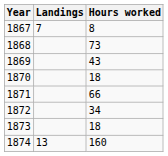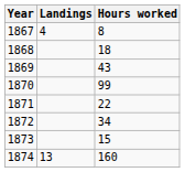1867 | Landings: 7 -> 4
1868 | Hours worked: 73 -> 18
1870 | Hours worked: 18 -> 99
1871 | Hours worked: 66 -> 22
1873 | Hours worked: 18 -> 15
